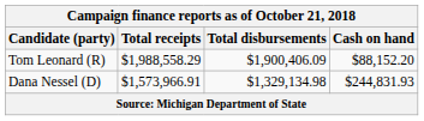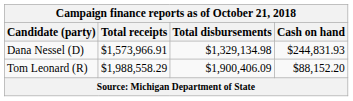rows swapped: Tom Leonard (R) <-> Dana Nessel (D)
